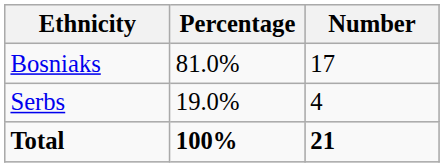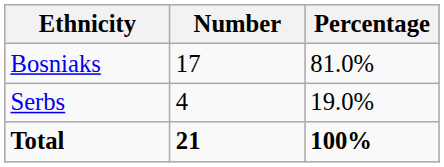columns swapped: Number <-> Percentage
